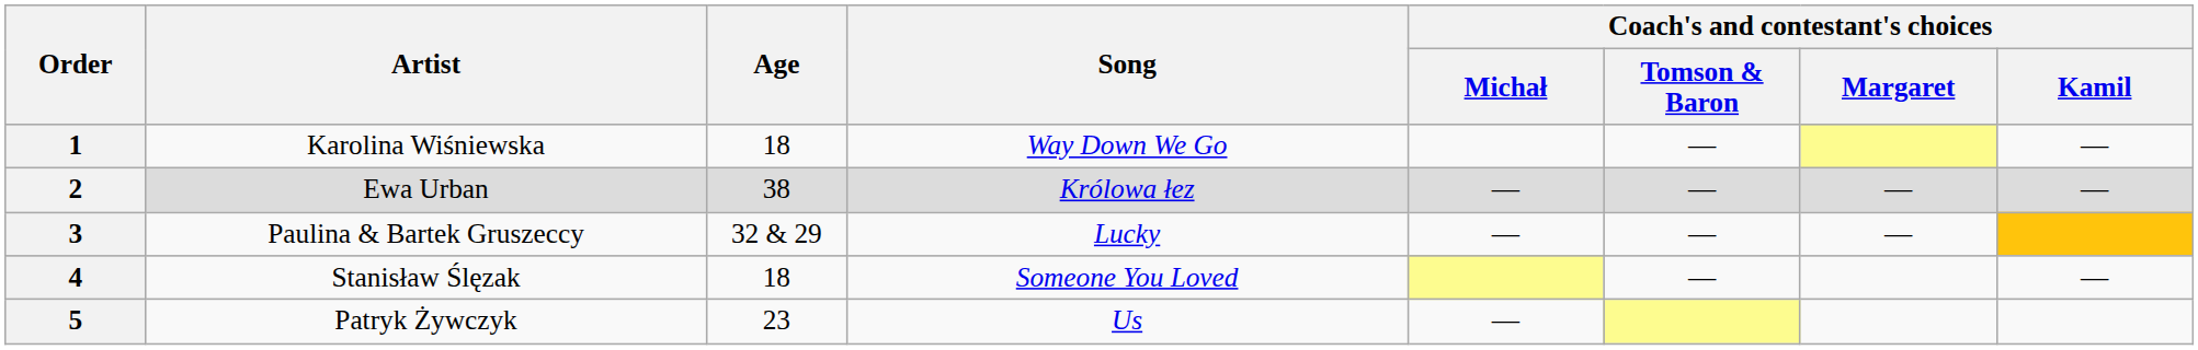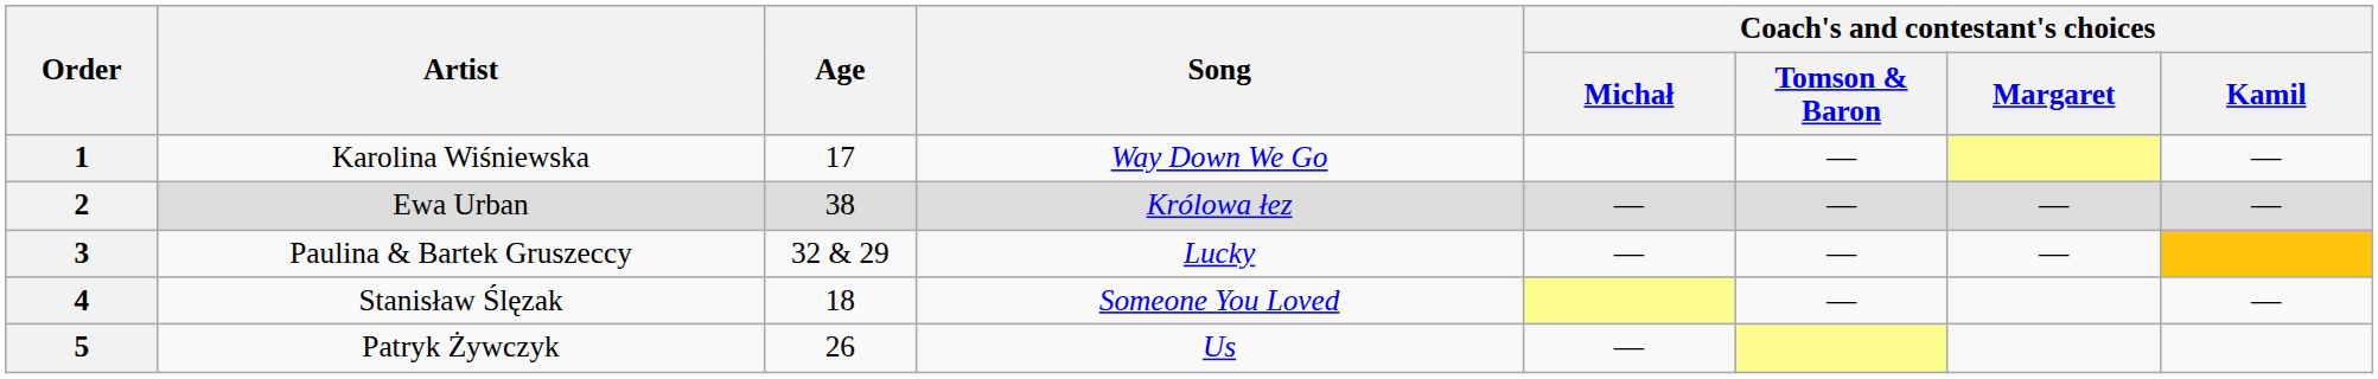1 | Age: 18 -> 17
5 | Age: 23 -> 26
